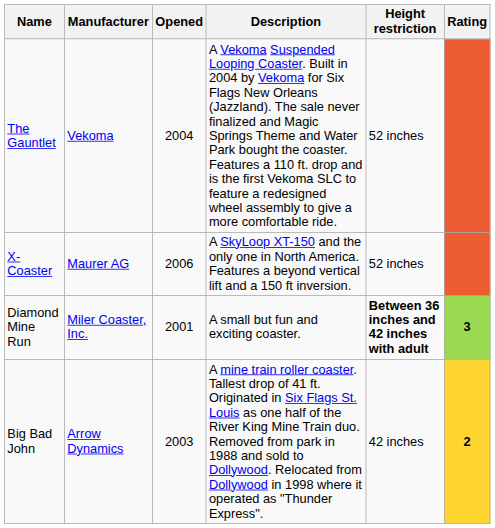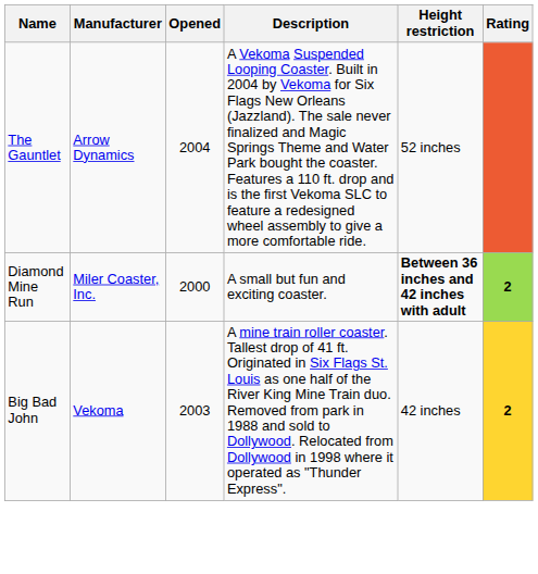The Gauntlet | Manufacturer: Vekoma -> Arrow Dynamics
- row: X-Coaster | Maurer AG | 2006 | A SkyLoop XT-150 and the only one in North America. Features a beyond vertical lift and a 150 ft inversion. | 52 inches
Diamond Mine Run | Opened: 2001 -> 2000
Diamond Mine Run | Rating: 3 -> 2
Big Bad John | Manufacturer: Arrow Dynamics -> Vekoma
